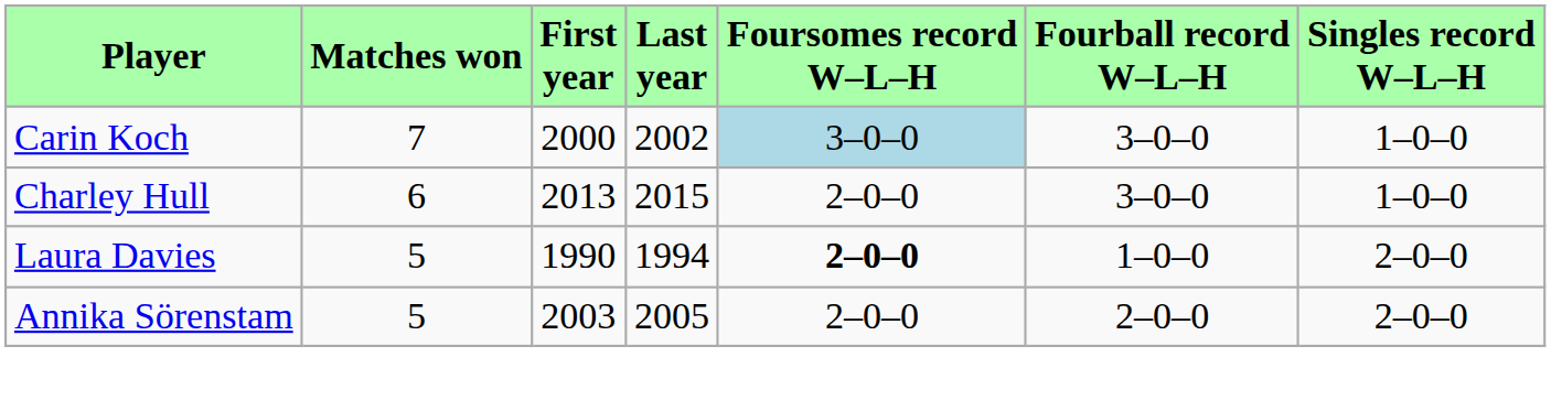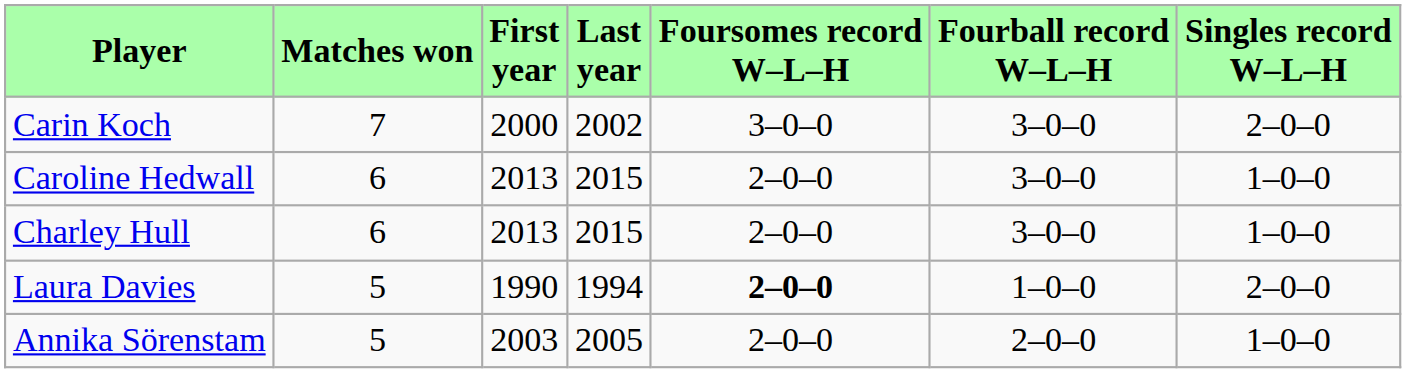Carin Koch | Foursomes record W–L–H: lightblue background -> no background
Carin Koch | Singles record W–L–H: 1–0–0 -> 2–0–0
+ row: Caroline Hedwall | 6 | 2013 | 2015 | 2–0–0 | 3–0–0 | 1–0–0
Annika Sörenstam | Singles record W–L–H: 2–0–0 -> 1–0–0
